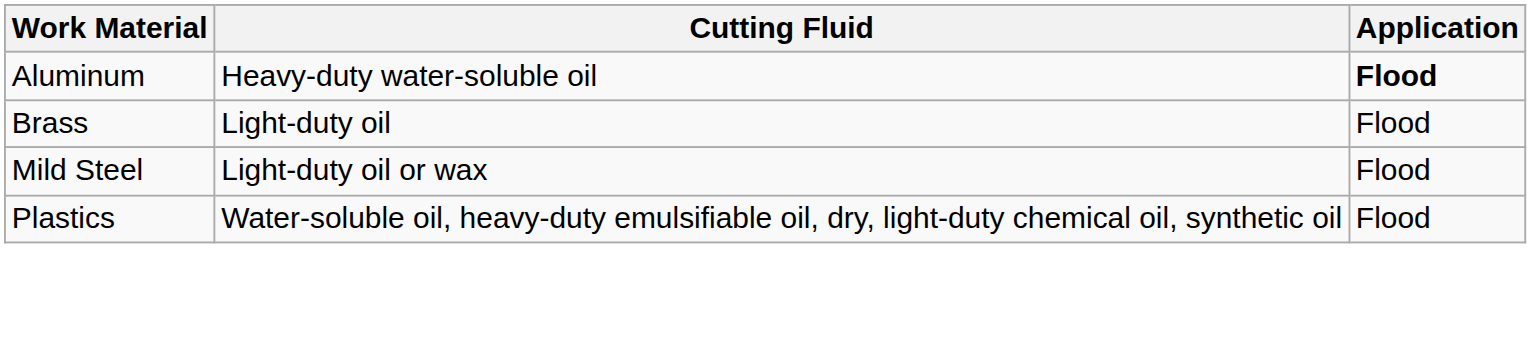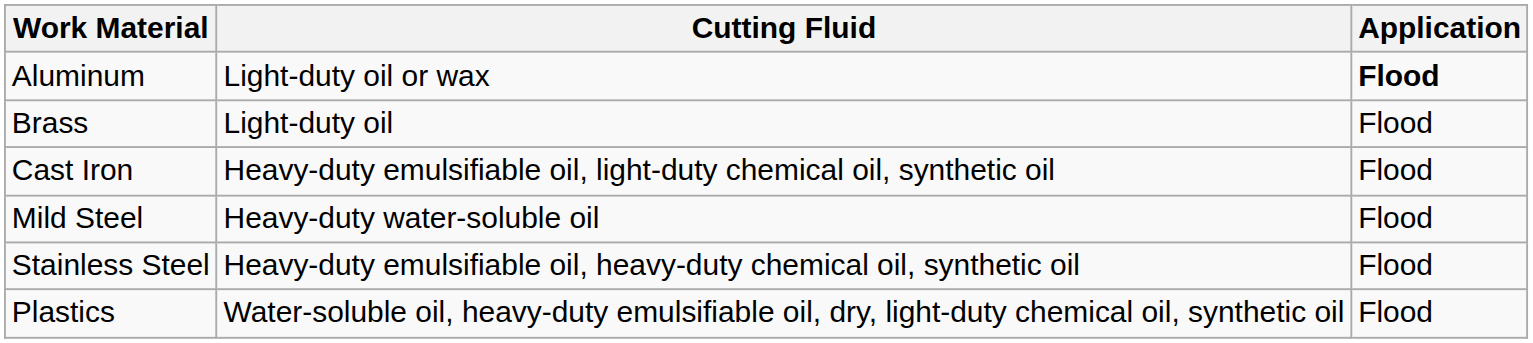Aluminum | Cutting Fluid: Heavy-duty water-soluble oil -> Light-duty oil or wax
+ row: Cast Iron | Heavy-duty emulsifiable oil, light-duty chemical oil, synthetic oil | Flood
Mild Steel | Cutting Fluid: Light-duty oil or wax -> Heavy-duty water-soluble oil
+ row: Stainless Steel | Heavy-duty emulsifiable oil, heavy-duty chemical oil, synthetic oil | Flood
